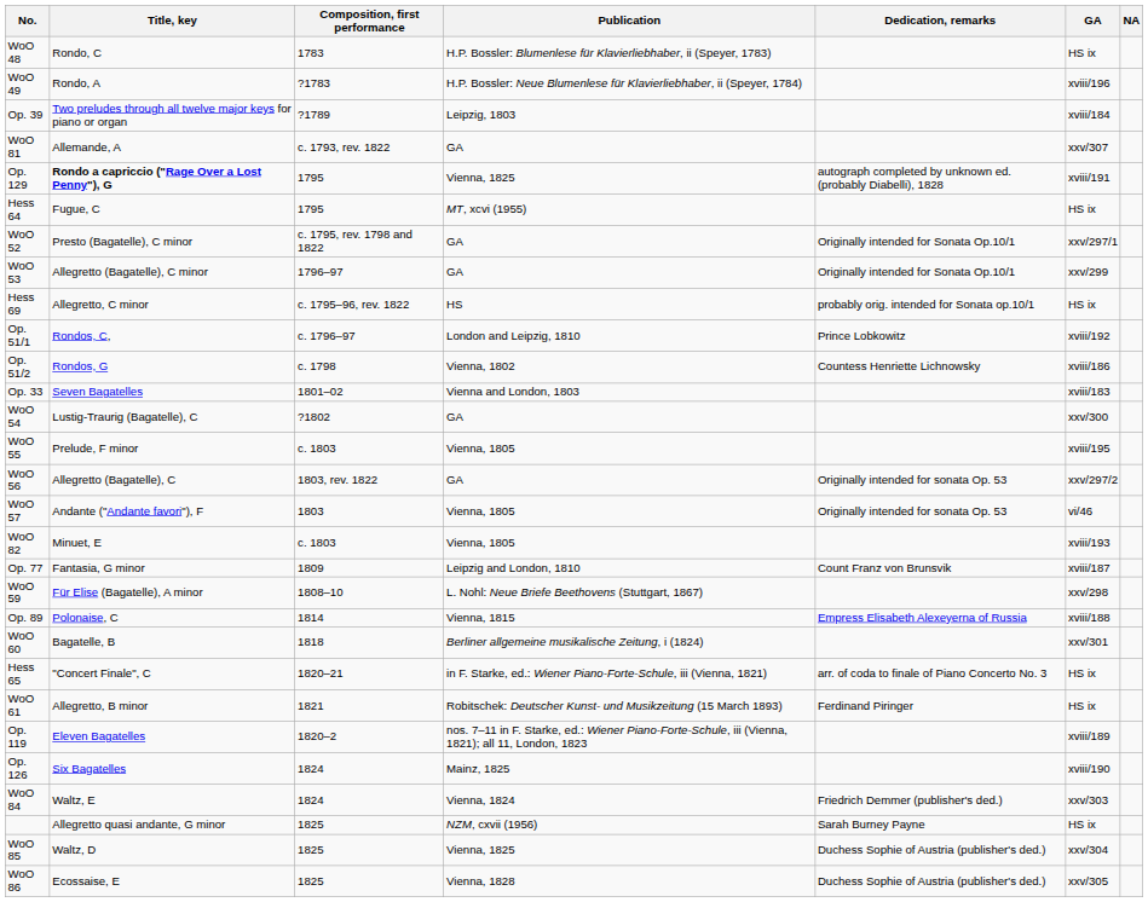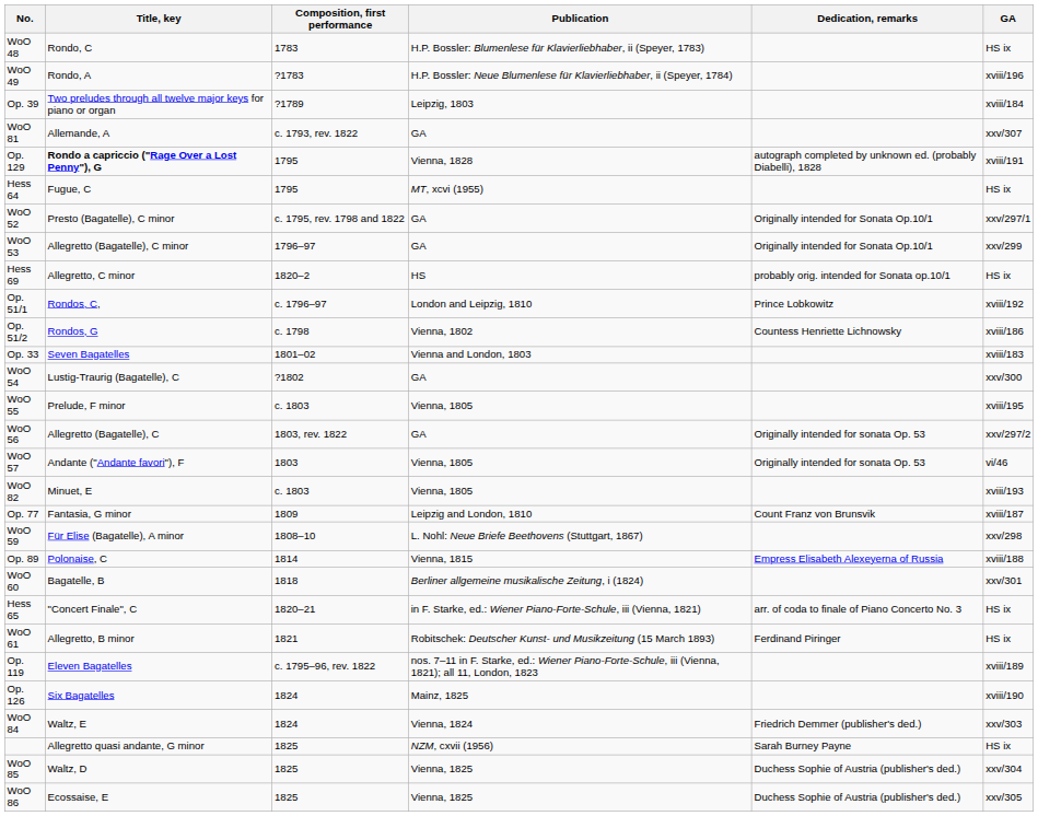- column: NA
Op. 129 | Publication: Vienna, 1825 -> Vienna, 1828
Hess 69 | Composition, first performance: c. 1795–96, rev. 1822 -> 1820–2
Op. 119 | Composition, first performance: 1820–2 -> c. 1795–96, rev. 1822
WoO 86 | Publication: Vienna, 1828 -> Vienna, 1825
